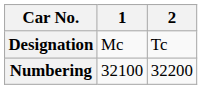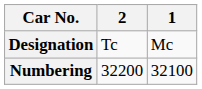columns swapped: 1 <-> 2
